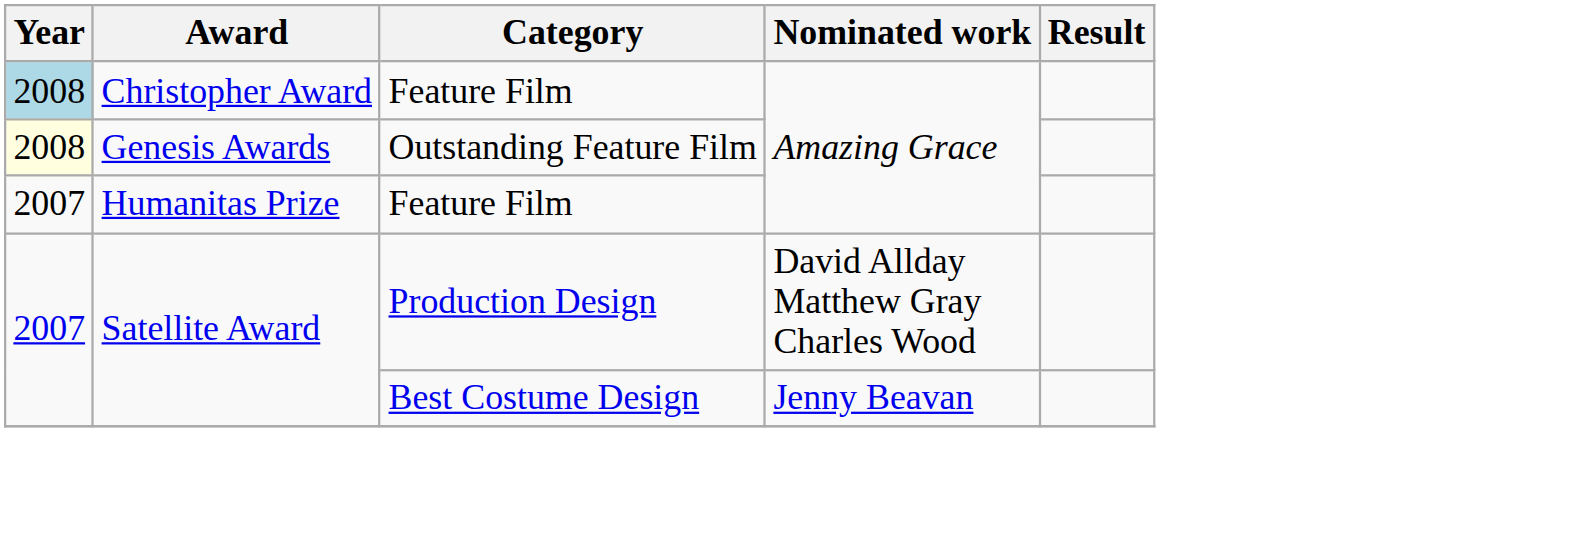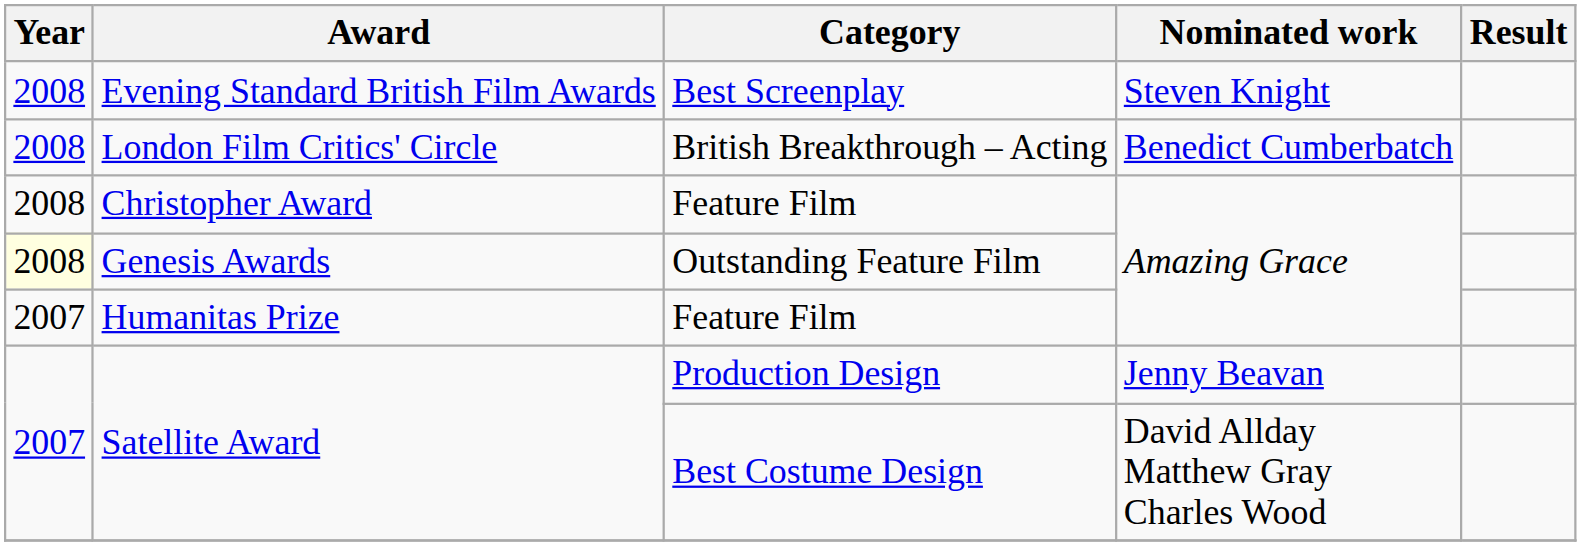+ row: 2008 | Evening Standard British Film Awards | Best Screenplay | Steven Knight
+ row: 2008 | London Film Critics' Circle | British Breakthrough – Acting | Benedict Cumberbatch
Christopher Award | Year: lightblue background -> no background
Satellite Award / Production Design | Nominated work: David Allday Matthew Gray Charles Wood -> Jenny Beavan
Satellite Award / Best Costume Design | Nominated work: Jenny Beavan -> David Allday Matthew Gray Charles Wood
